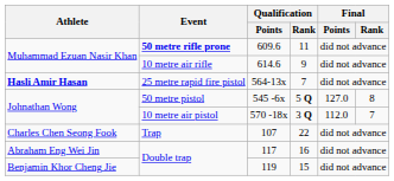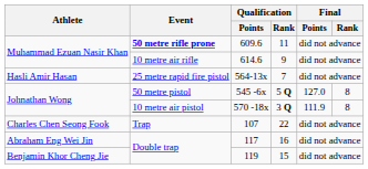564-13x | Athlete: bold -> normal
570 -18x | Final / Points: 112.0 -> 111.9
570 -18x | Final / Rank: 7 -> 8
